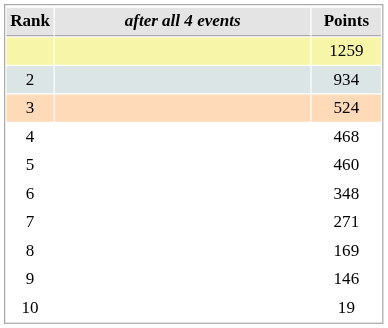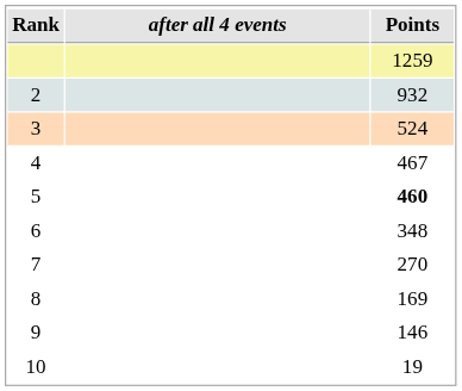2 | Points: 934 -> 932
4 | Points: 468 -> 467
5 | Points: normal -> bold
7 | Points: 271 -> 270
